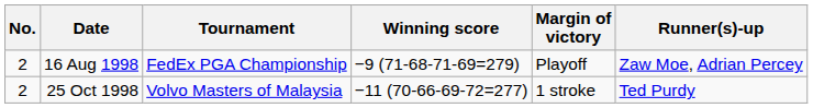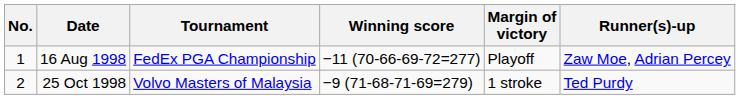16 Aug 1998 | No.: 2 -> 1
16 Aug 1998 | Winning score: −9 (71-68-71-69=279) -> −11 (70-66-69-72=277)
25 Oct 1998 | Winning score: −11 (70-66-69-72=277) -> −9 (71-68-71-69=279)
